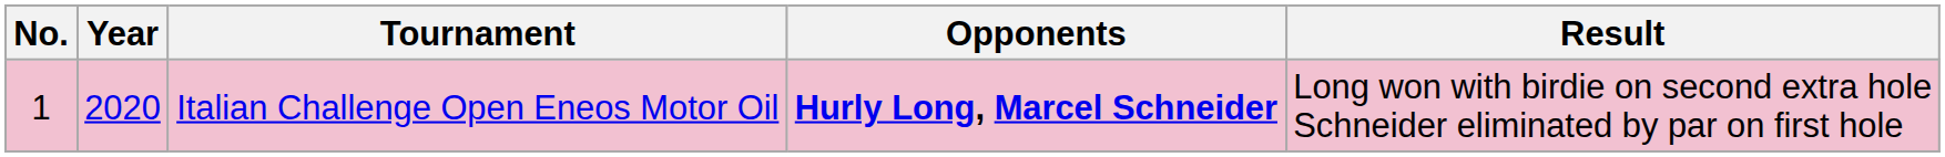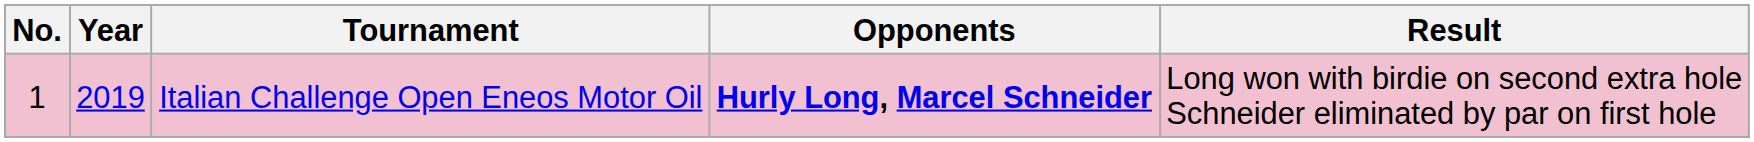Italian Challenge Open Eneos Motor Oil | Year: 2020 -> 2019
